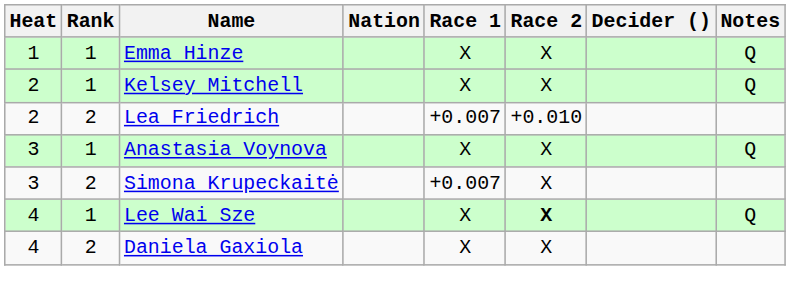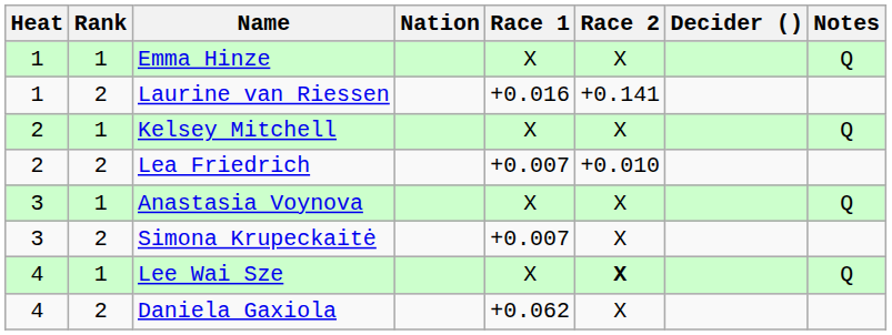+ row: 1 | 2 | Laurine van Riessen | +0.016 | +0.141
Daniela Gaxiola | Race 1: X -> +0.062
